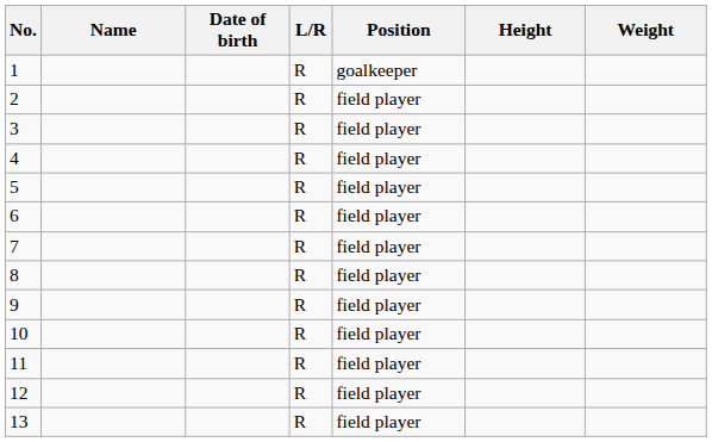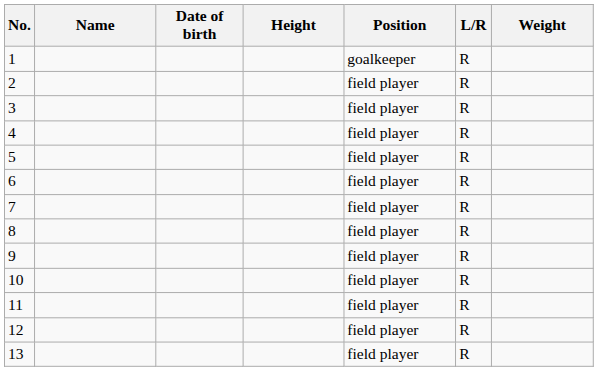columns swapped: L/R <-> Height
